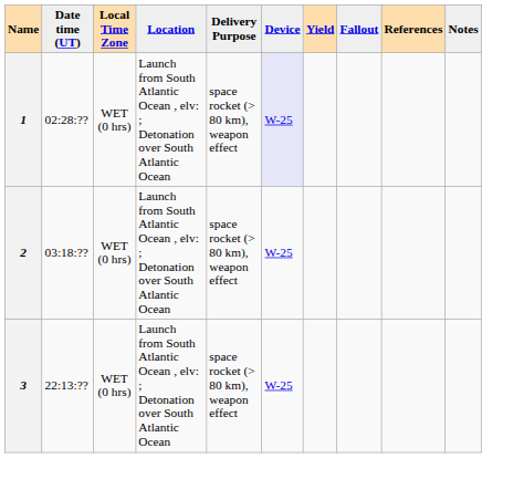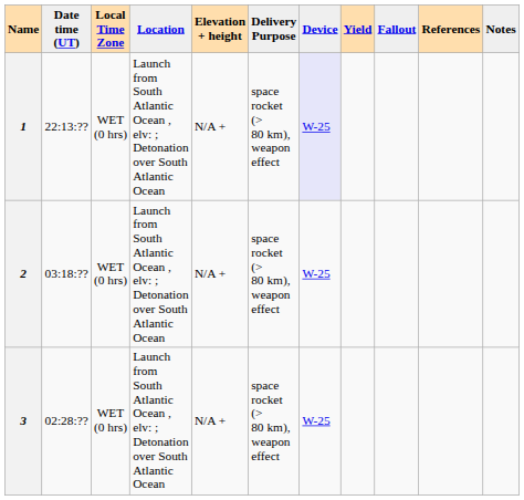+ column: Elevation + height | N/A + | N/A + | N/A +
1 | Date time (UT): 02:28:?? -> 22:13:??
3 | Date time (UT): 22:13:?? -> 02:28:??
